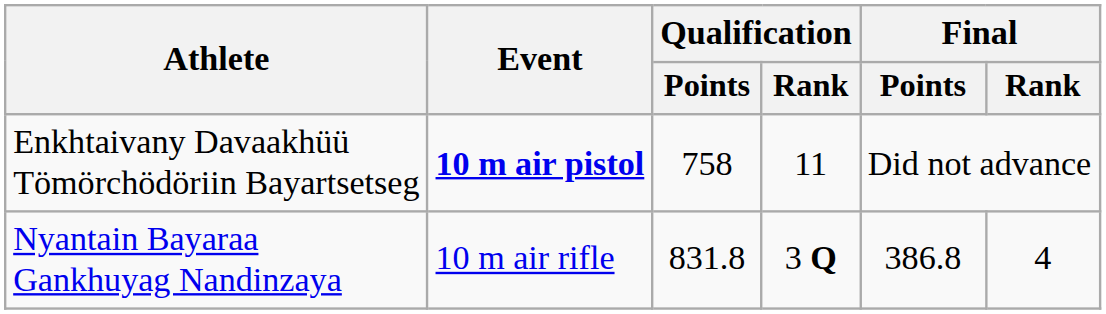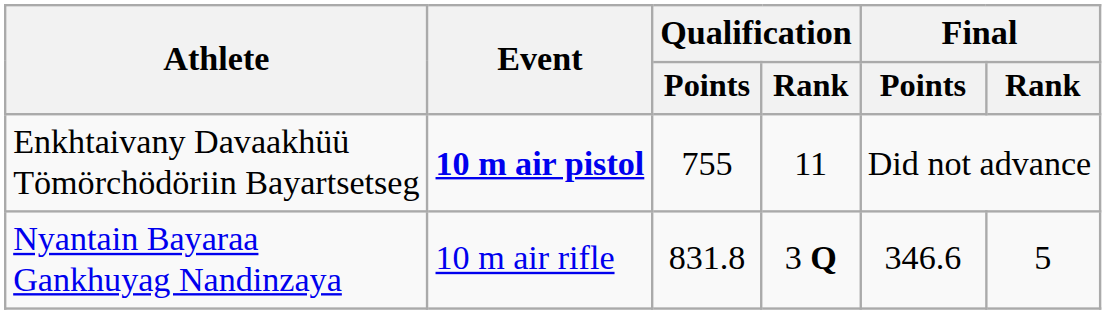Enkhtaivany Davaakhüü Tömörchödöriin Bayartsetseg | Qualification / Points: 758 -> 755
Nyantain Bayaraa Gankhuyag Nandinzaya | Final / Points: 386.8 -> 346.6
Nyantain Bayaraa Gankhuyag Nandinzaya | Final / Rank: 4 -> 5
